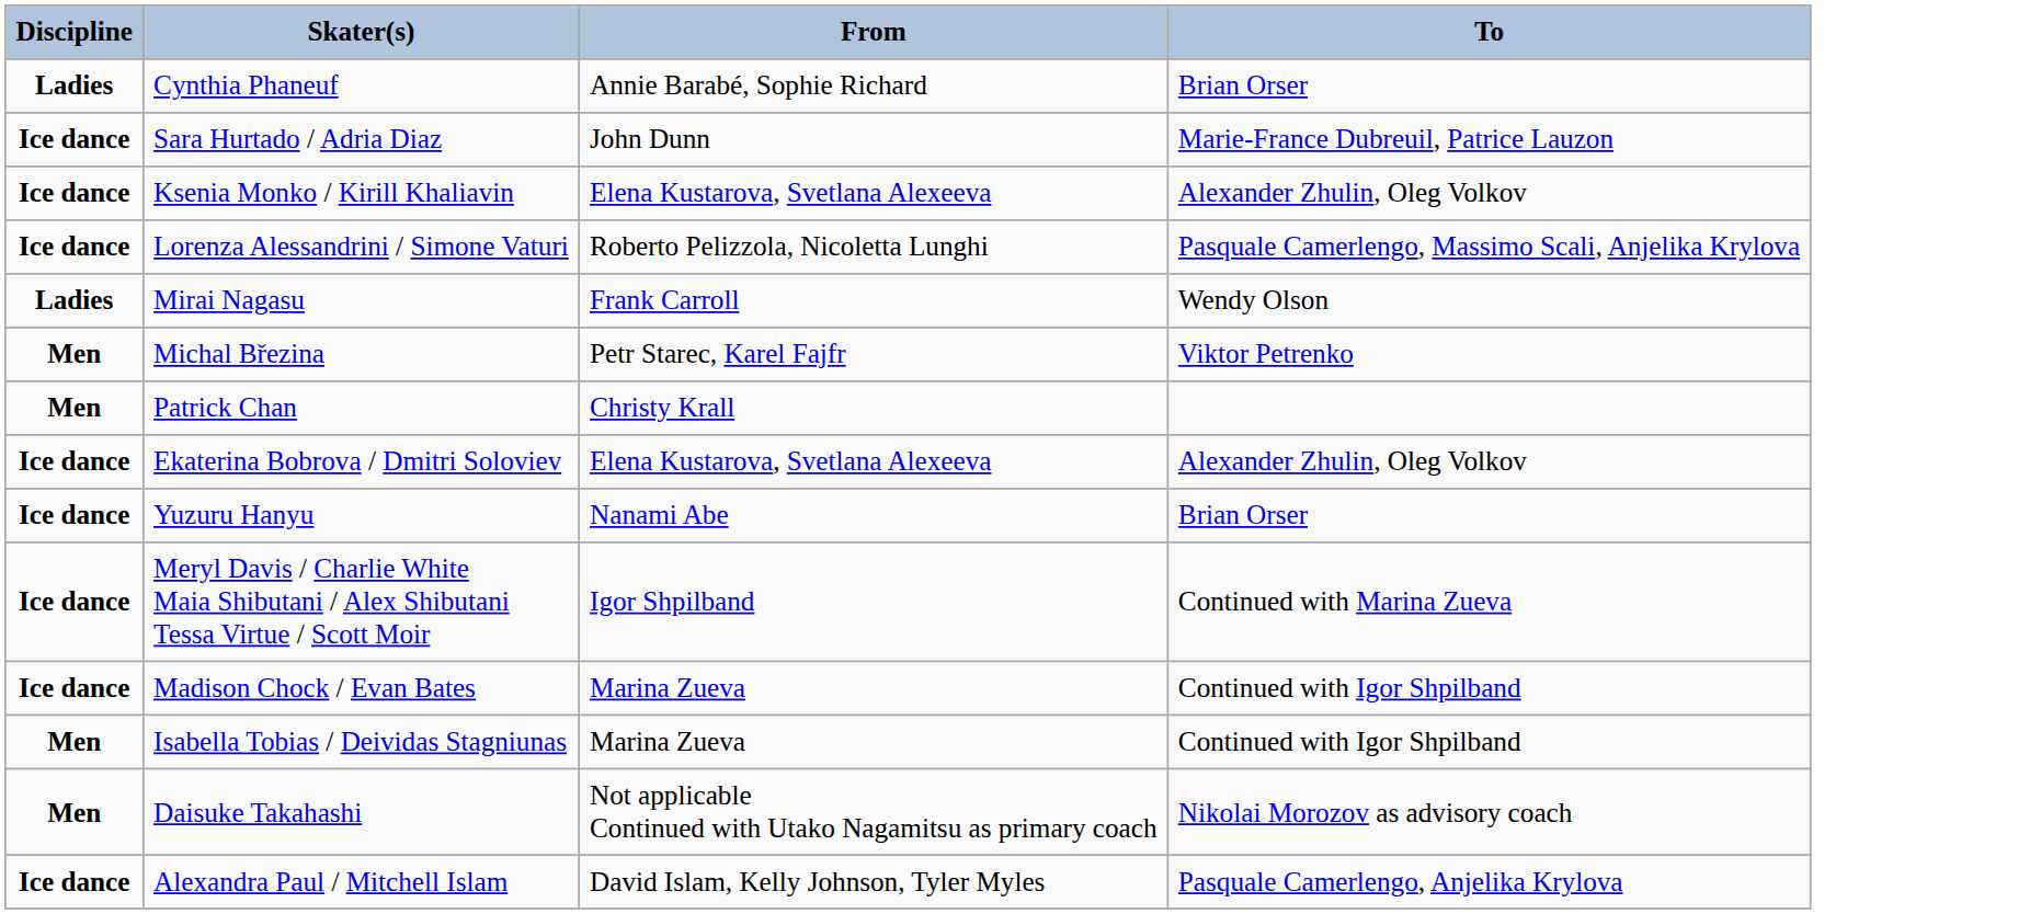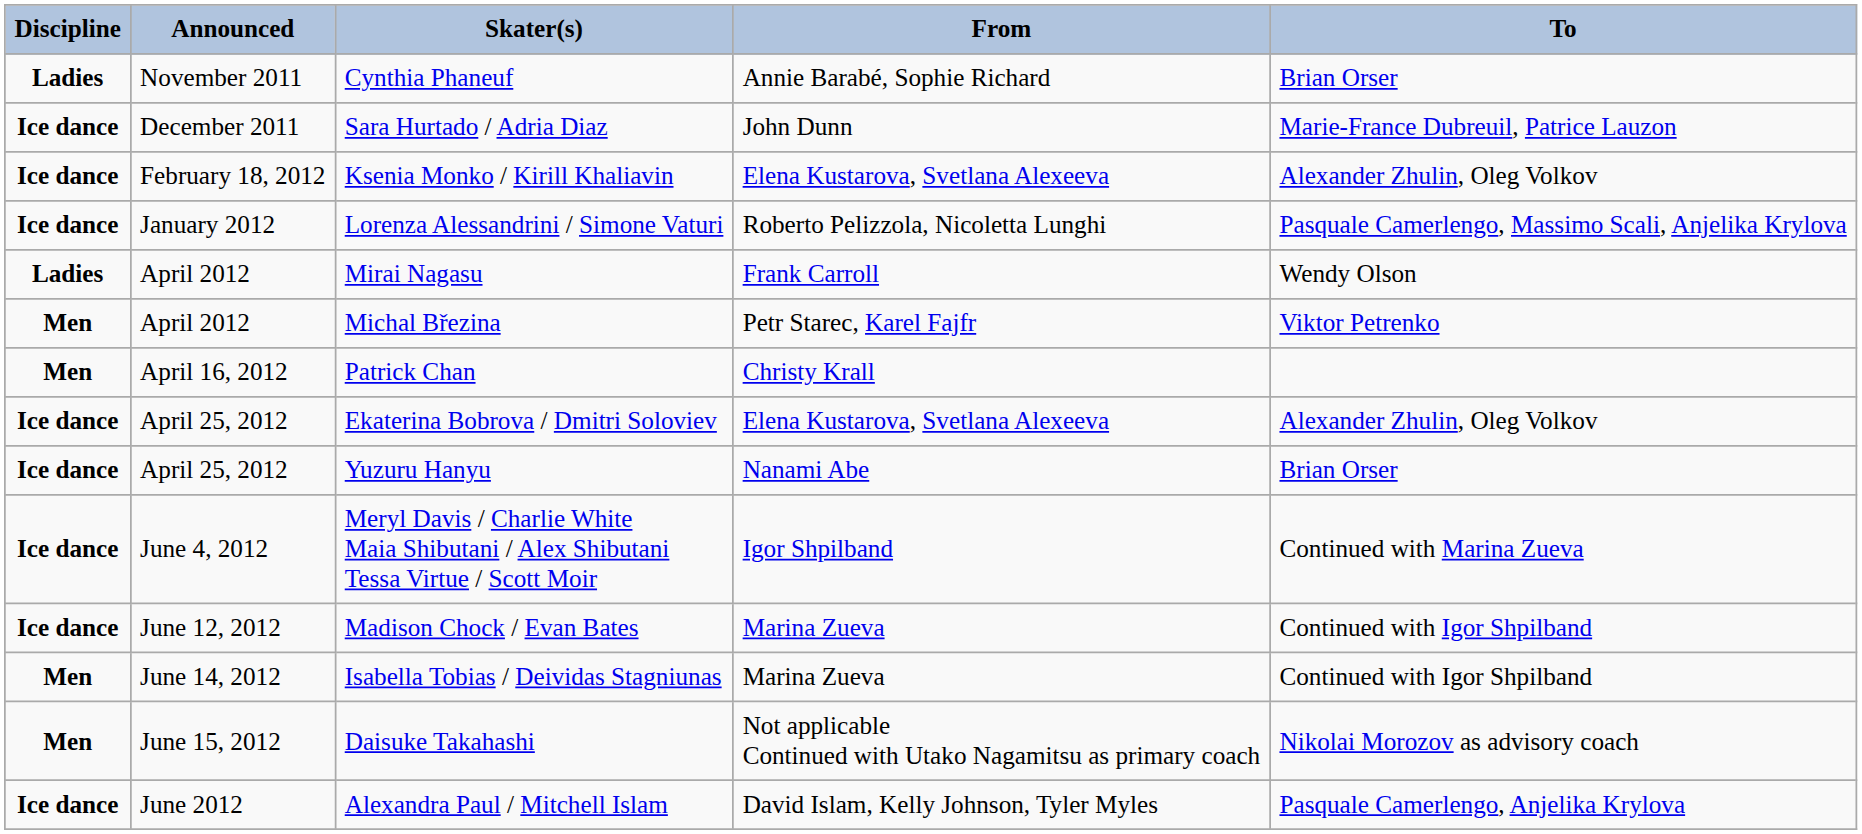+ column: Announced | November 2011 | December 2011 | February 18, 2012 | January 2012 | April 2012 | April 2012 | April 16, 2012 | April 25, 2012 | April 25, 2012 | June 4, 2012 | June 12, 2012 | June 14, 2012 | June 15, 2012 | June 2012
